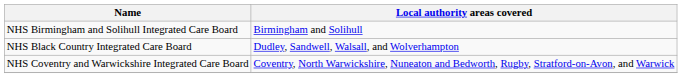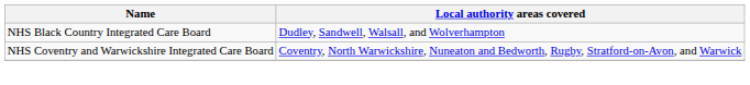- row: NHS Birmingham and Solihull Integrated Care Board | Birmingham and Solihull
